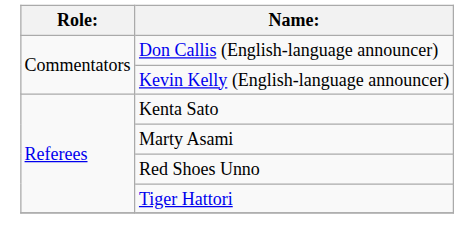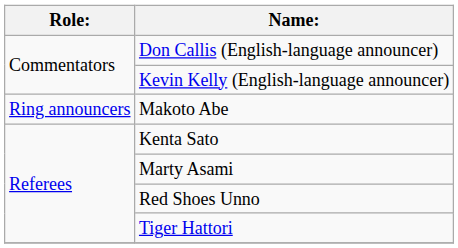+ row: Ring announcers | Makoto Abe
